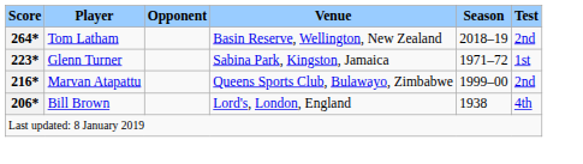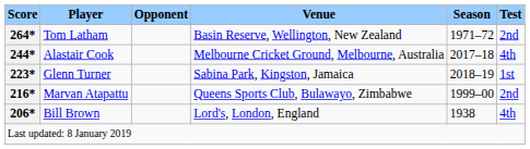Tom Latham | Season: 2018–19 -> 1971–72
+ row: 244* | Alastair Cook | Melbourne Cricket Ground, Melbourne, Australia | 2017–18 | 4th
Glenn Turner | Season: 1971–72 -> 2018–19
